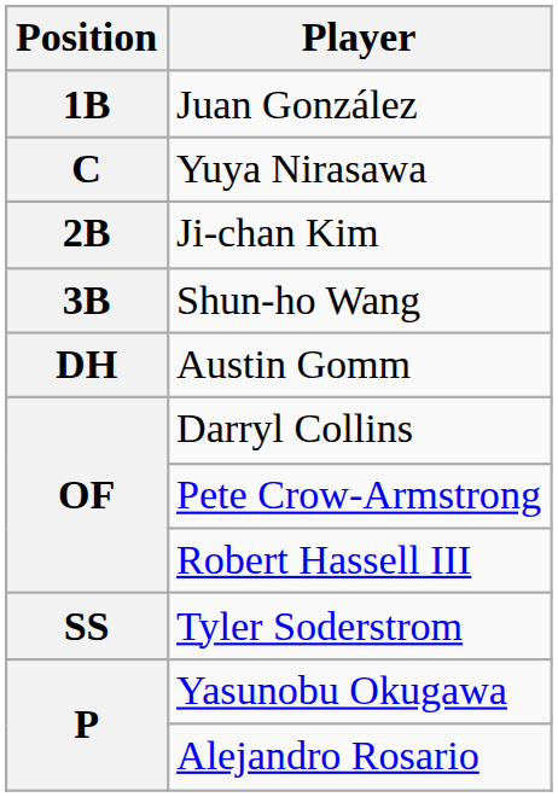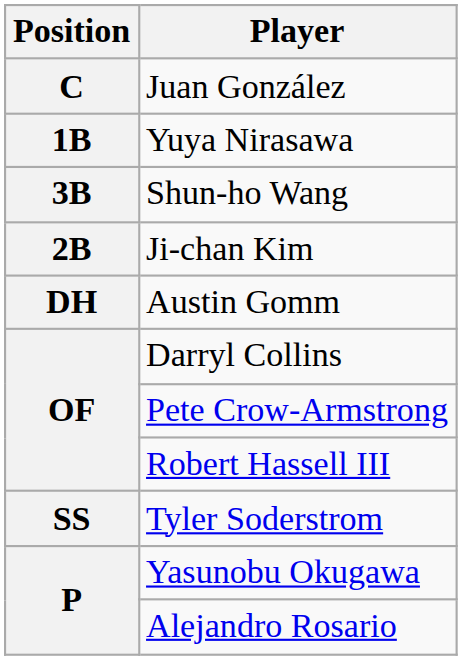Juan González | Position: 1B -> C
Yuya Nirasawa | Position: C -> 1B
rows swapped: Ji-chan Kim <-> Shun-ho Wang
